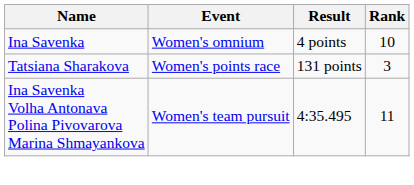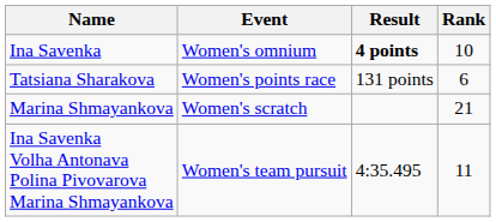Ina Savenka | Result: normal -> bold
Tatsiana Sharakova | Rank: 3 -> 6
+ row: Marina Shmayankova | Women's scratch | 21
